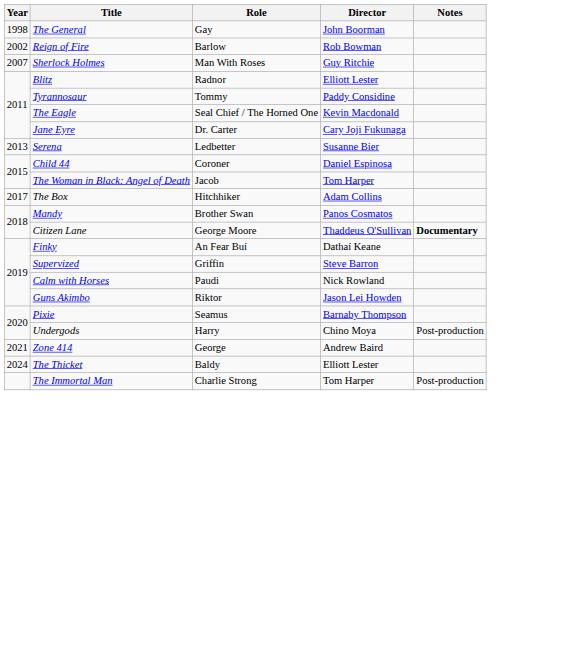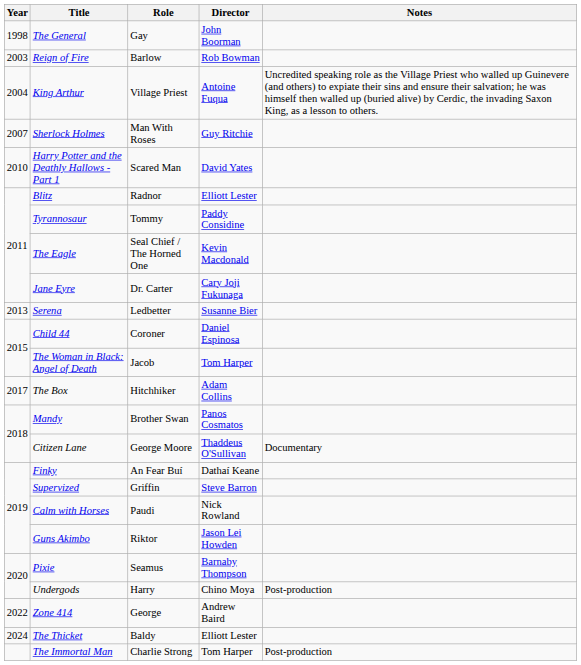Reign of Fire | Year: 2002 -> 2003
+ row: 2004 | King Arthur | Village Priest | Antoine Fuqua | Uncredited speaking role as the Village Priest who walled up Guinevere (and others) to expiate their sins and ensure their salvation; he was himself then walled up (buried alive) by Cerdic, the invading Saxon King, as a lesson to others.
+ row: 2010 | Harry Potter and the Deathly Hallows - Part 1 | Scared Man | David Yates
Citizen Lane | Notes: bold -> normal
Zone 414 | Year: 2021 -> 2022
